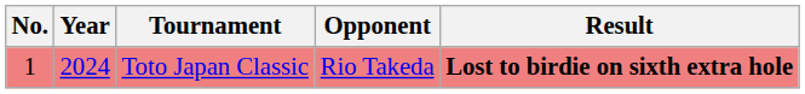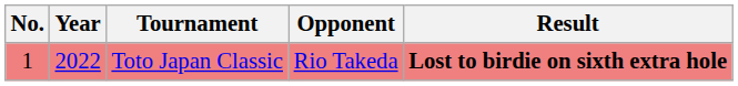Toto Japan Classic | Year: 2024 -> 2022
